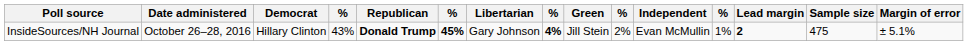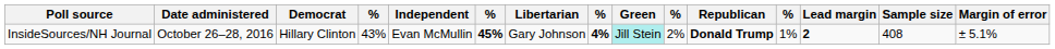columns swapped: Republican <-> Independent
InsideSources/NH Journal | Green: no background -> paleturquoise background
InsideSources/NH Journal | Sample size: 475 -> 408
